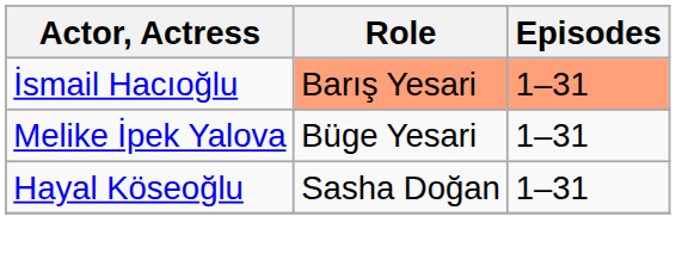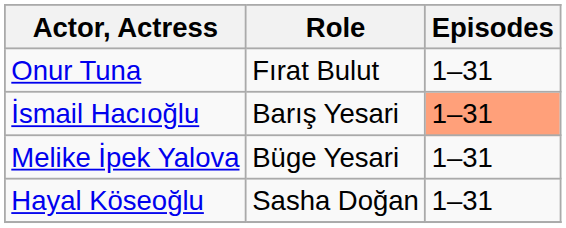+ row: Onur Tuna | Fırat Bulut | 1–31
İsmail Hacıoğlu | Role: lightsalmon background -> no background
